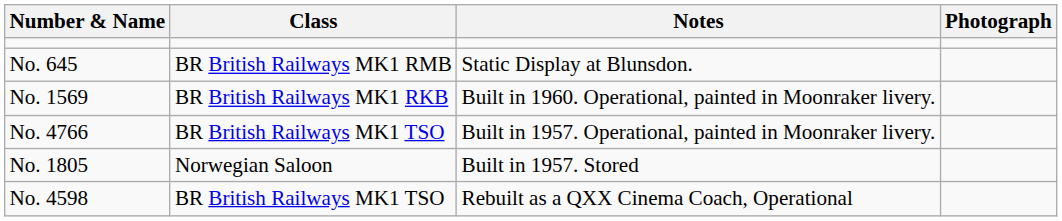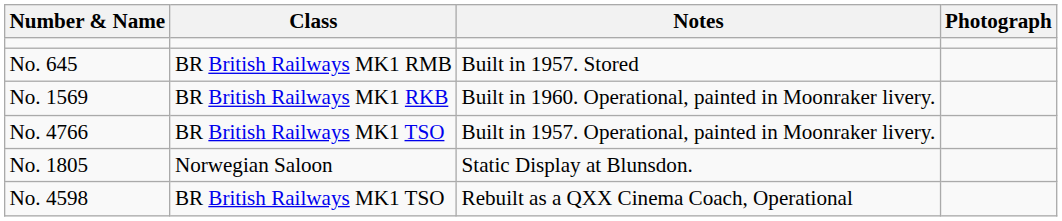No. 645 | Notes: Static Display at Blunsdon. -> Built in 1957. Stored
No. 1805 | Notes: Built in 1957. Stored -> Static Display at Blunsdon.
